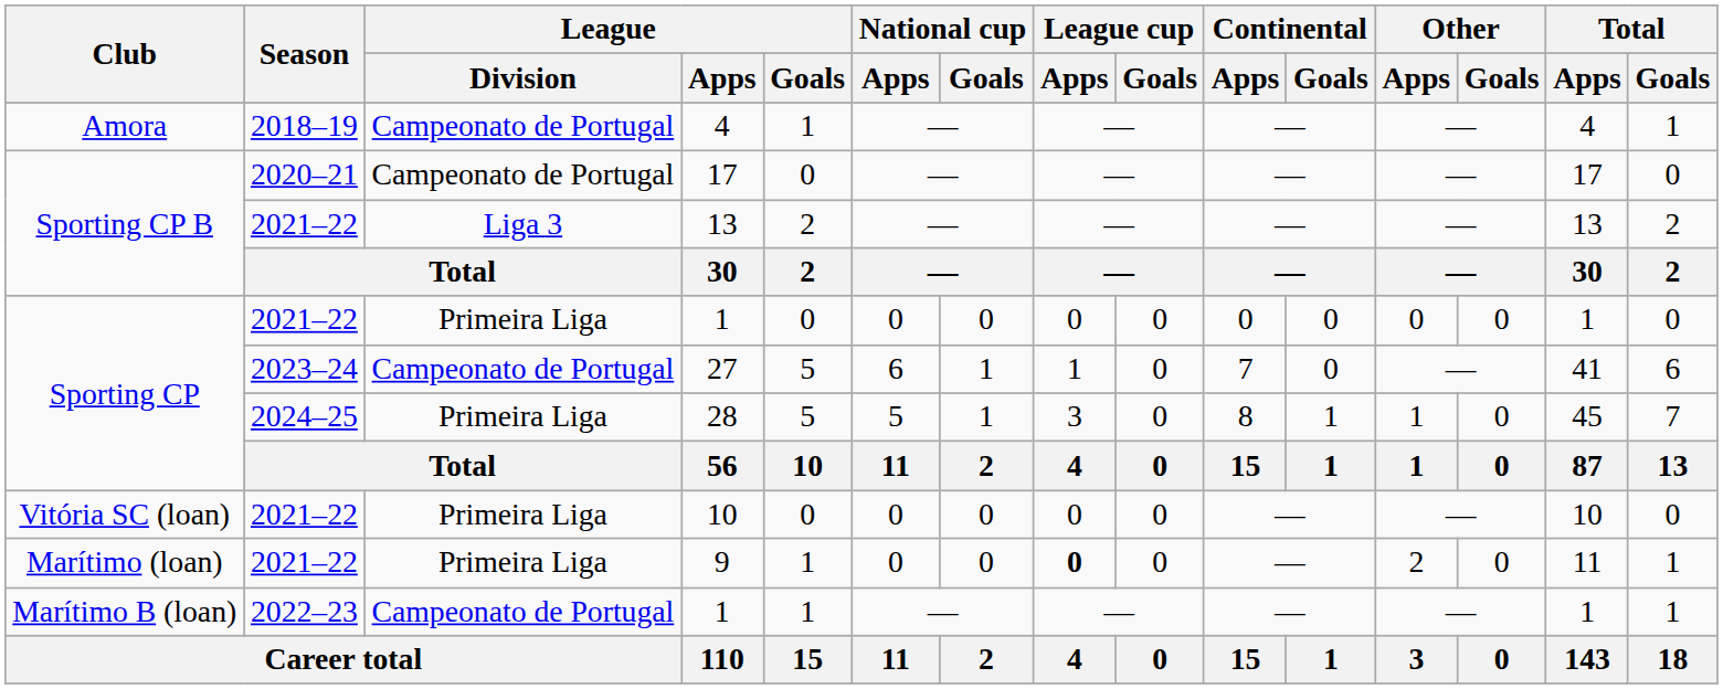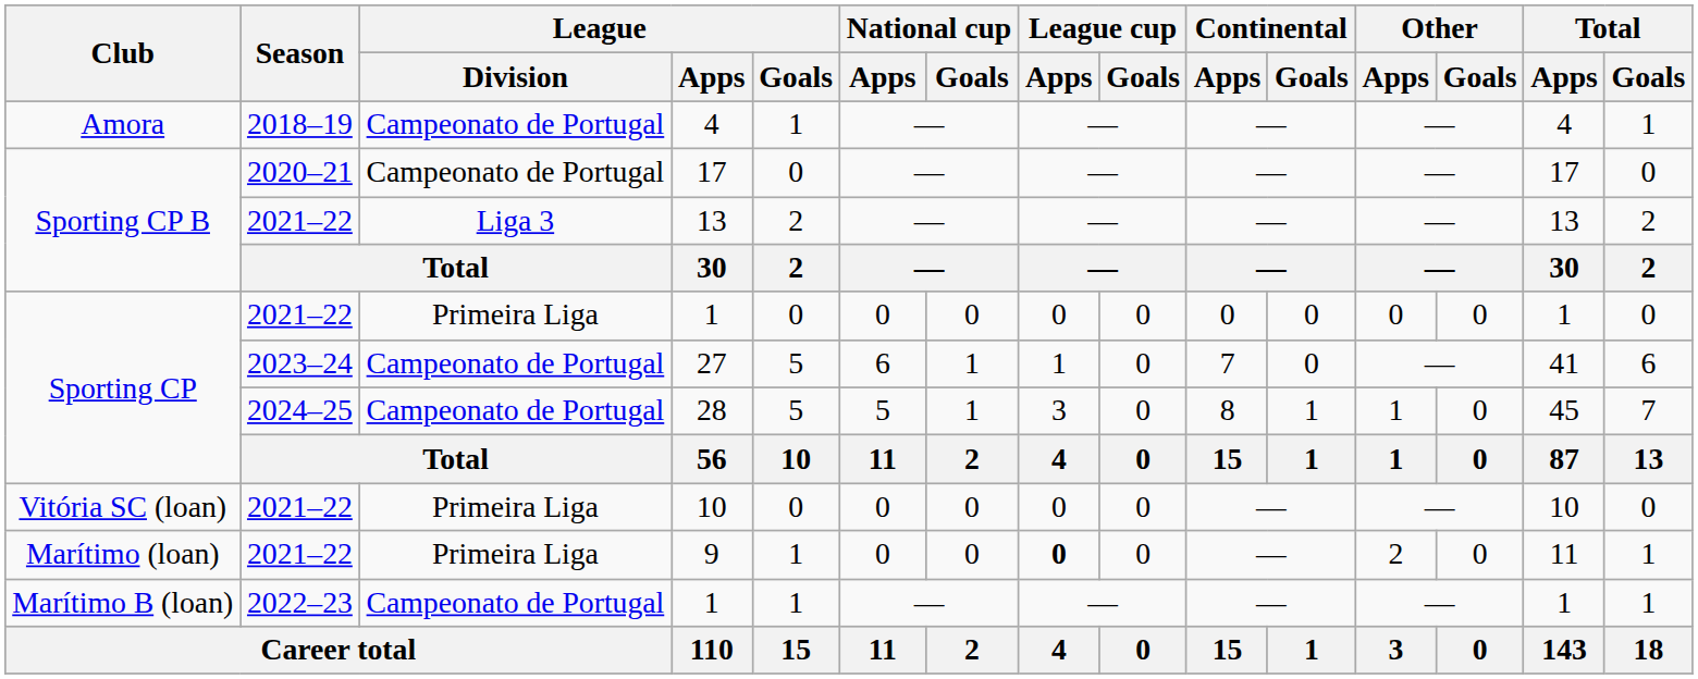28 | League / Division: Primeira Liga -> Campeonato de Portugal
